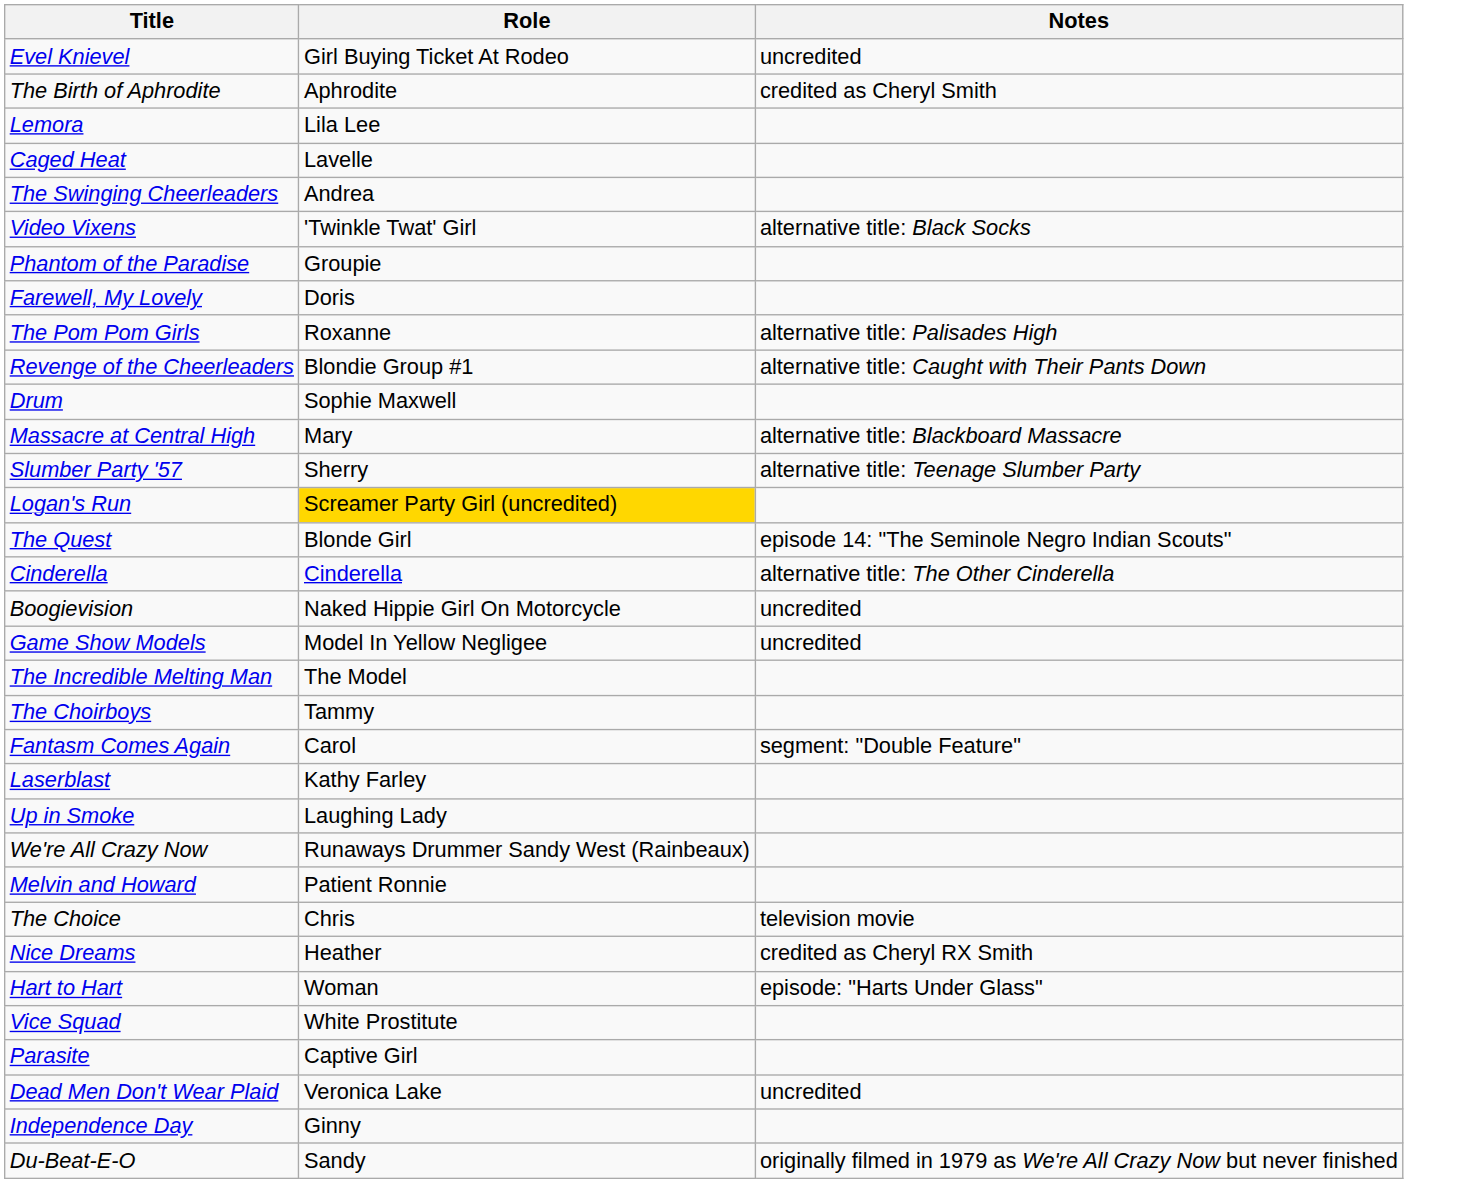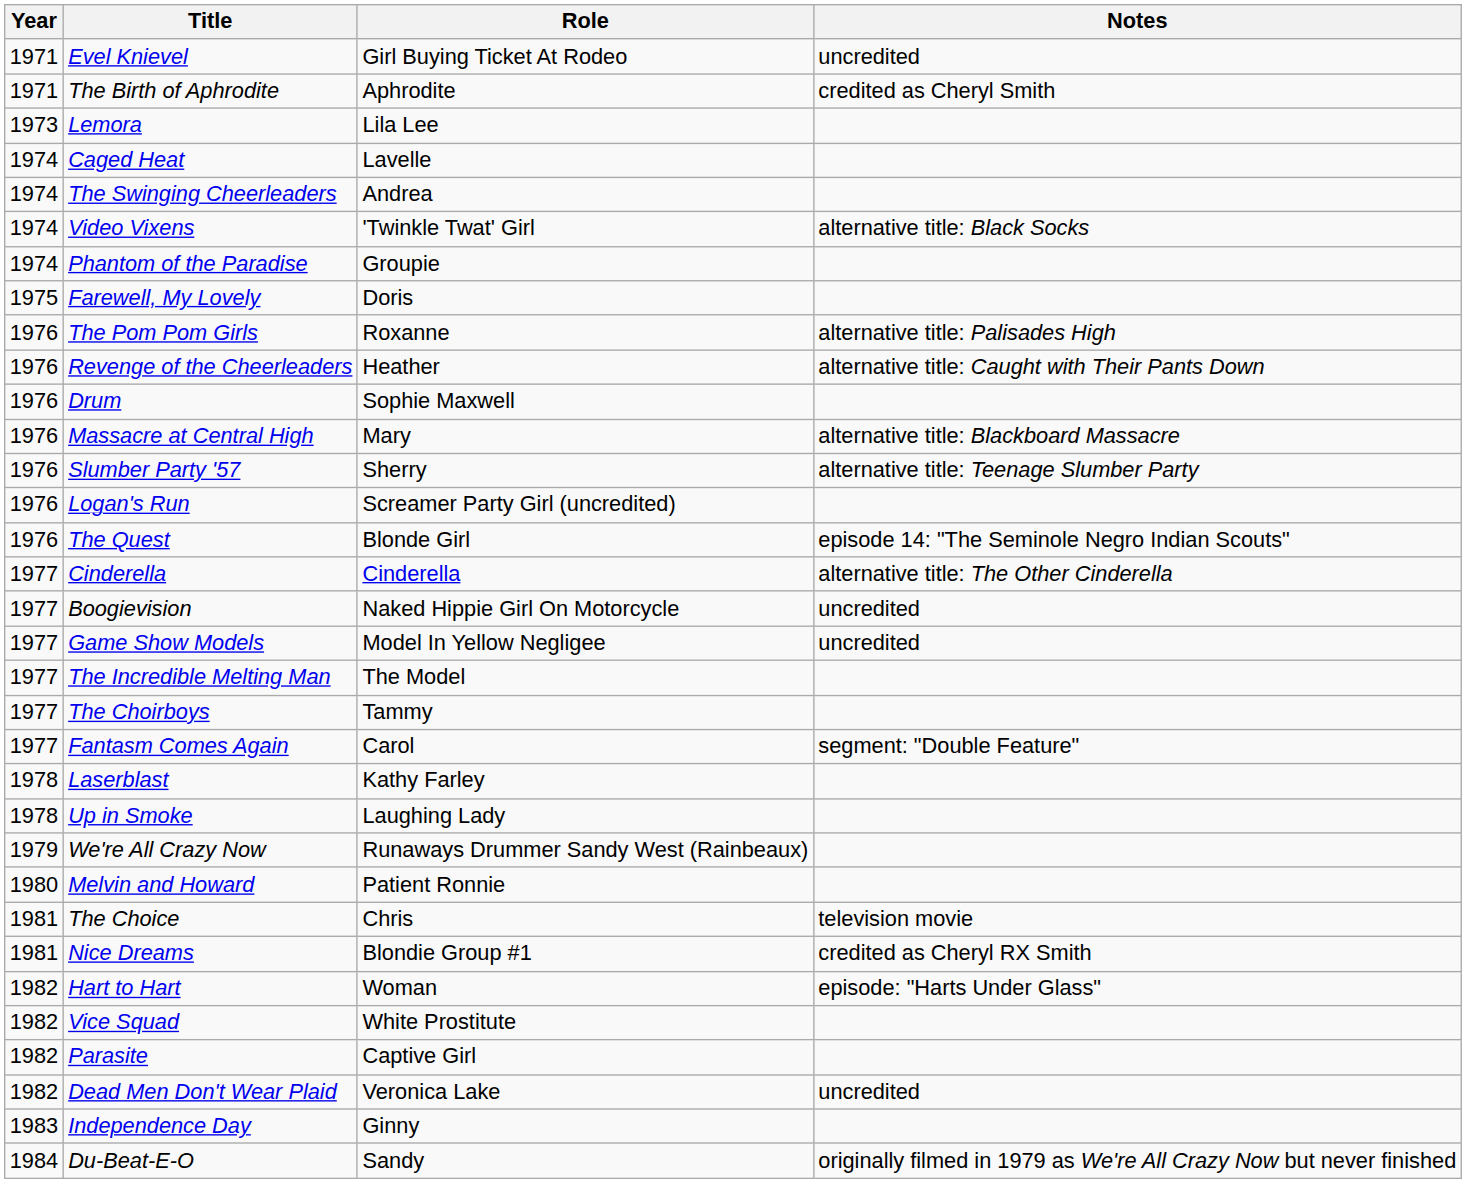+ column: Year | 1971 | 1971 | 1973 | 1974 | 1974 | 1974 | 1974 | 1975 | 1976 | 1976 | 1976 | 1976 | 1976 | 1976 | 1976 | 1977 | 1977 | 1977 | 1977 | 1977 | 1977 | 1978 | 1978 | 1979 | 1980 | 1981 | 1981 | 1982 | 1982 | 1982 | 1982 | 1983 | 1984
Revenge of the Cheerleaders | Role: Blondie Group #1 -> Heather
Logan's Run | Role: gold background -> no background
Nice Dreams | Role: Heather -> Blondie Group #1
